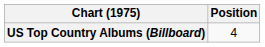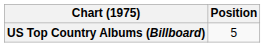US Top Country Albums (Billboard) | Position: 4 -> 5
